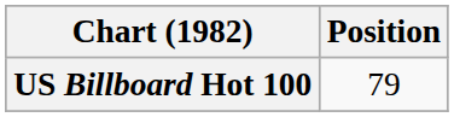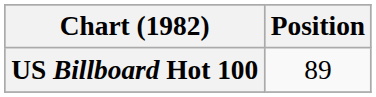US Billboard Hot 100 | Position: 79 -> 89
